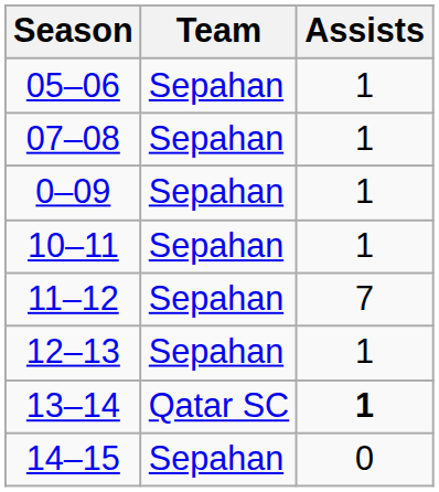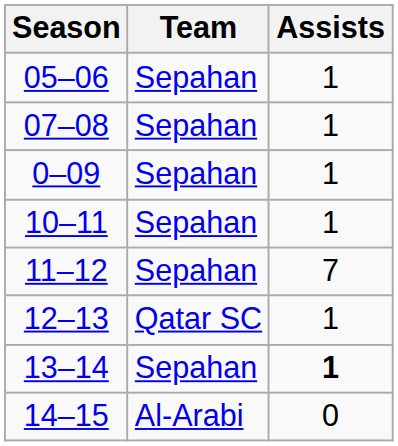12–13 | Team: Sepahan -> Qatar SC
13–14 | Team: Qatar SC -> Sepahan
14–15 | Team: Sepahan -> Al-Arabi
